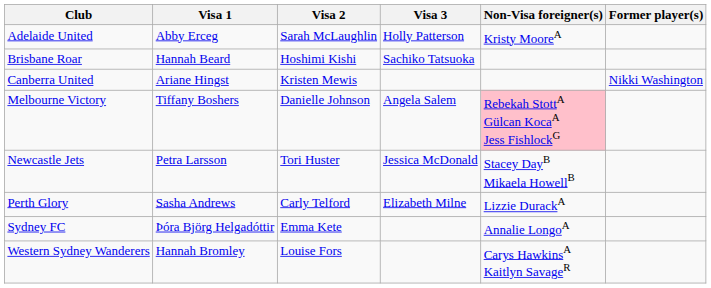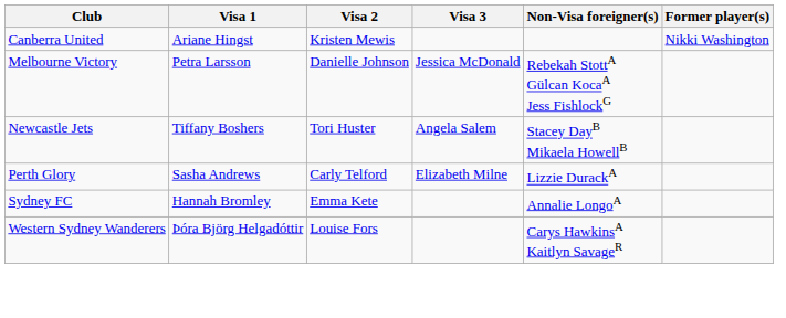- row: Adelaide United | Abby Erceg | Sarah McLaughlin | Holly Patterson | Kristy MooreA
- row: Brisbane Roar | Hannah Beard | Hoshimi Kishi | Sachiko Tatsuoka
Melbourne Victory | Visa 1: Tiffany Boshers -> Petra Larsson
Melbourne Victory | Visa 3: Angela Salem -> Jessica McDonald
Melbourne Victory | Non-Visa foreigner(s): pink background -> no background
Newcastle Jets | Visa 1: Petra Larsson -> Tiffany Boshers
Newcastle Jets | Visa 3: Jessica McDonald -> Angela Salem
Sydney FC | Visa 1: Þóra Björg Helgadóttir -> Hannah Bromley
Western Sydney Wanderers | Visa 1: Hannah Bromley -> Þóra Björg Helgadóttir
